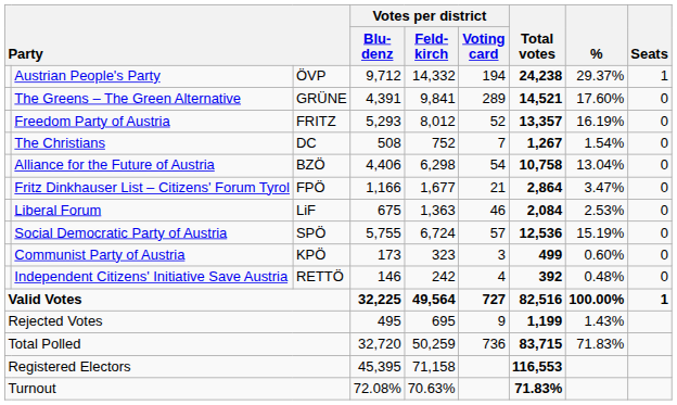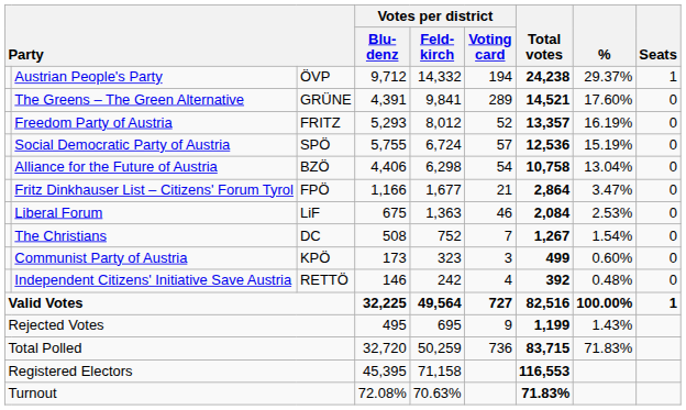rows swapped: Social Democratic Party of Austria <-> The Christians
